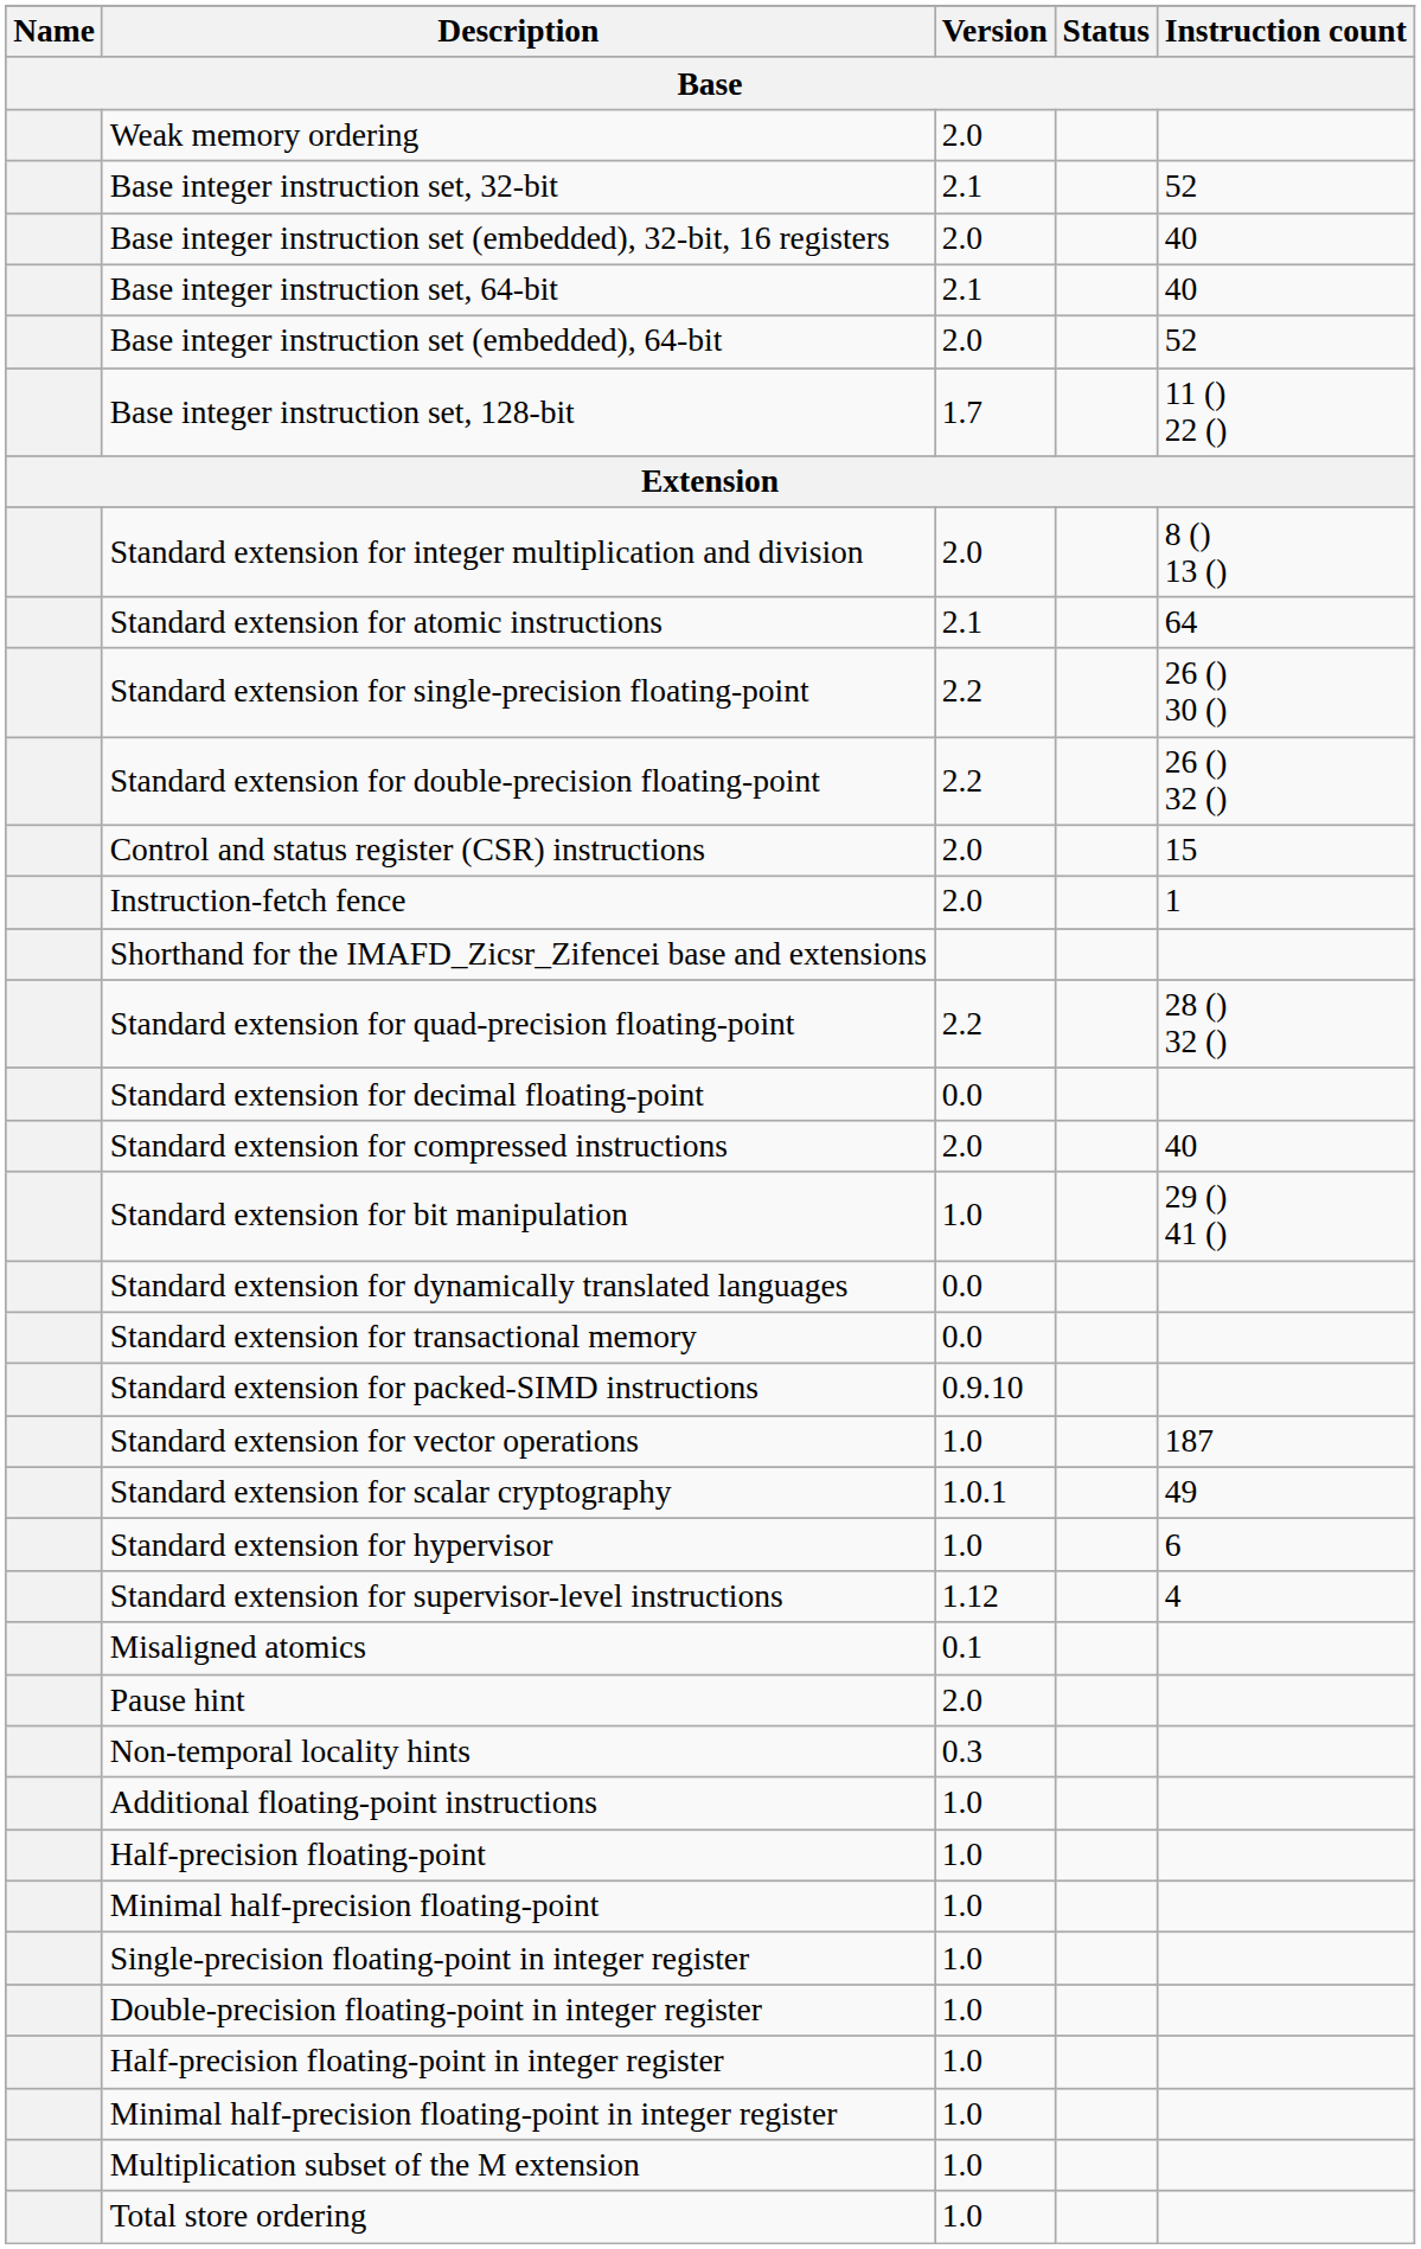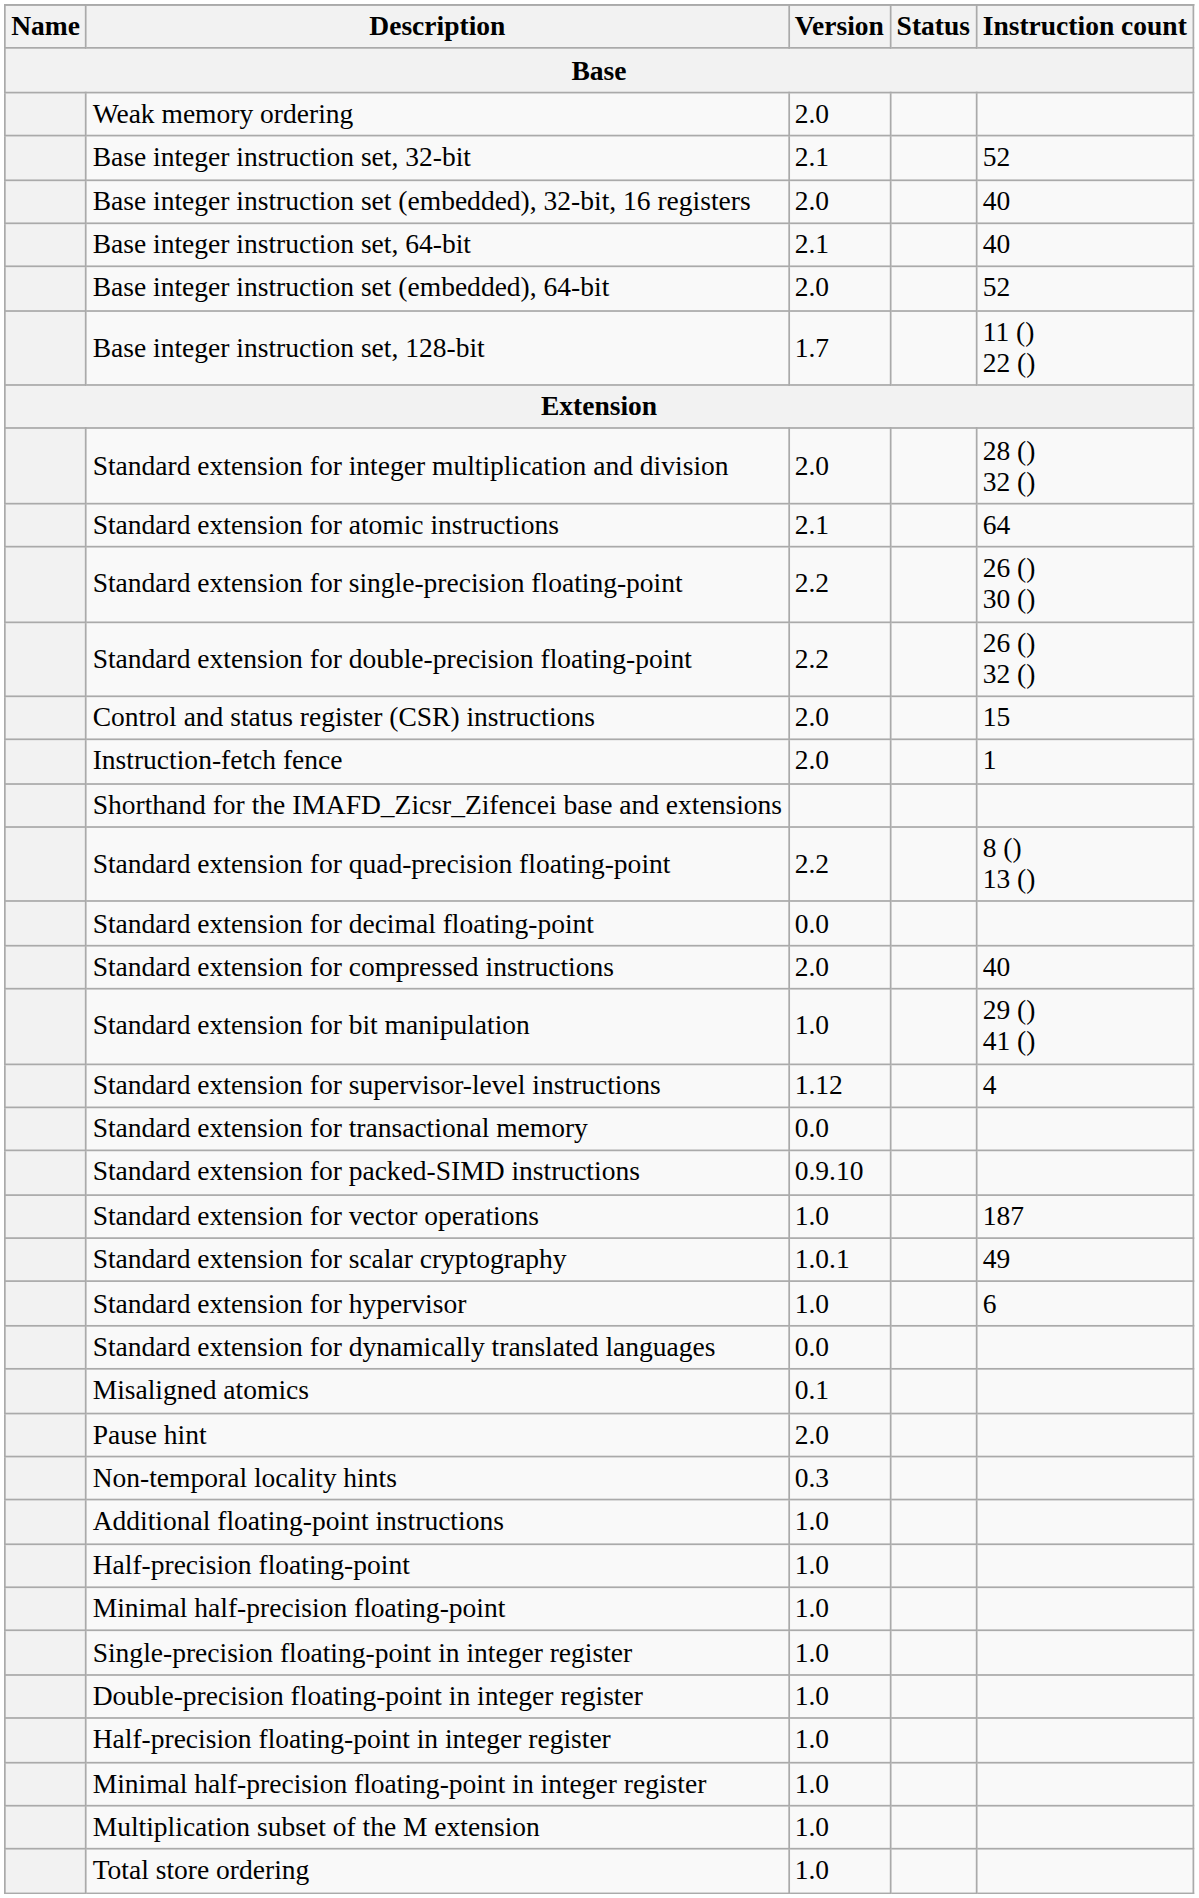Standard extension for integer multiplication and division | Instruction count: 8 () 13 () -> 28 () 32 ()
Standard extension for quad-precision floating-point | Instruction count: 28 () 32 () -> 8 () 13 ()
rows swapped: Standard extension for dynamically translated languages <-> Standard extension for supervisor-level instructions
